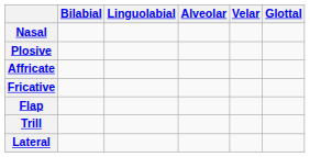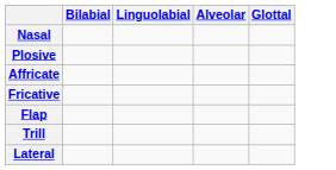- column: Velar
